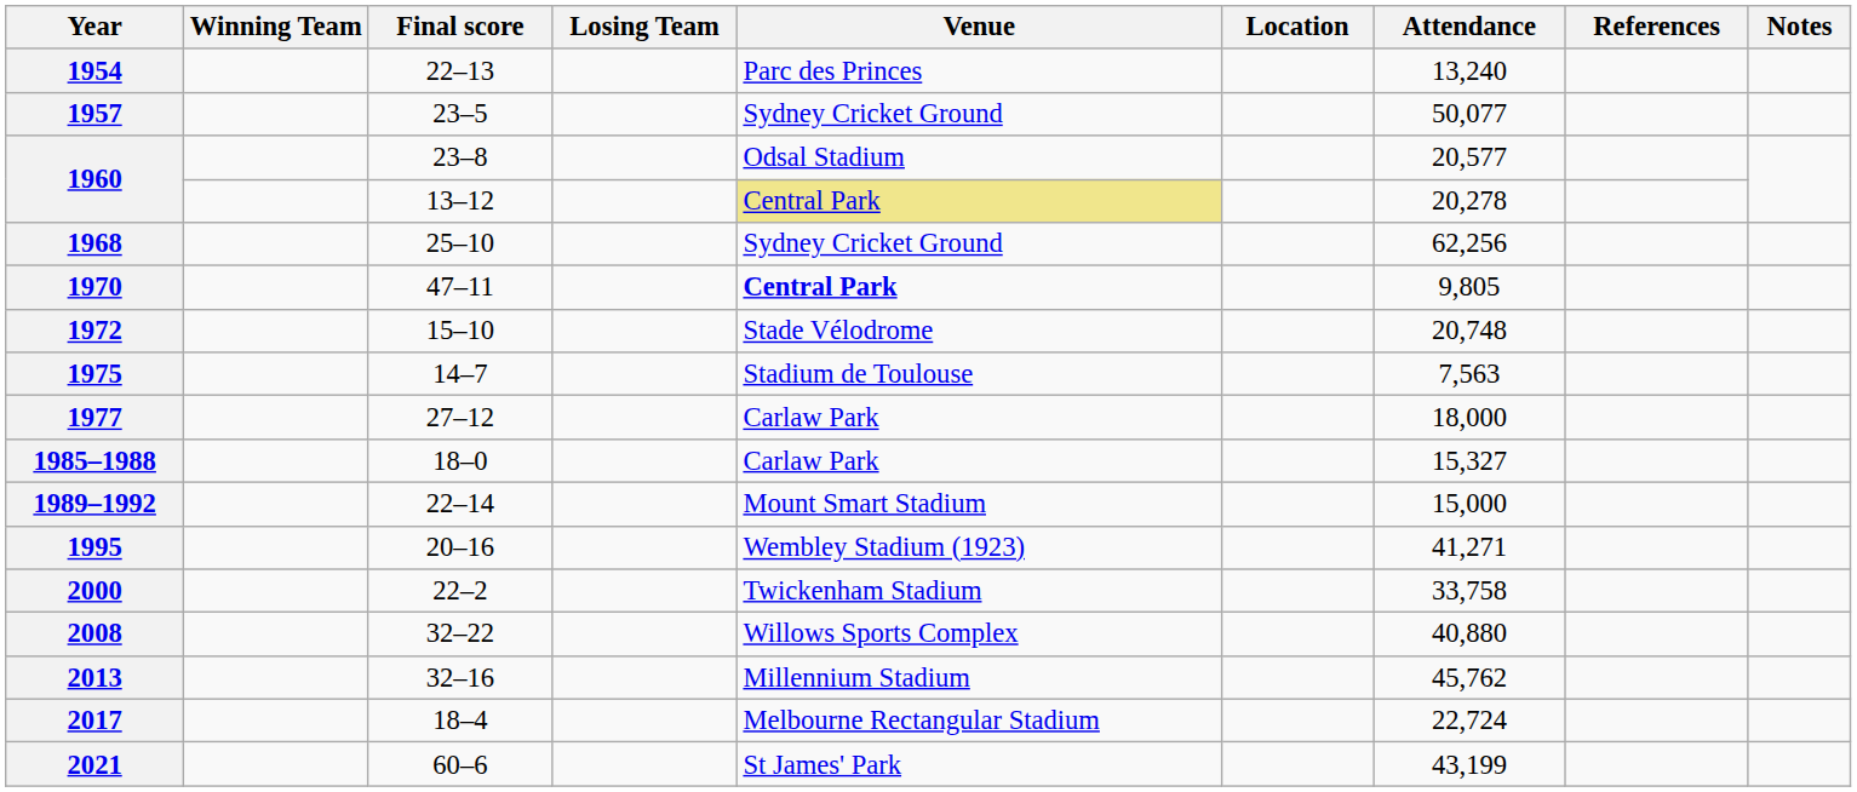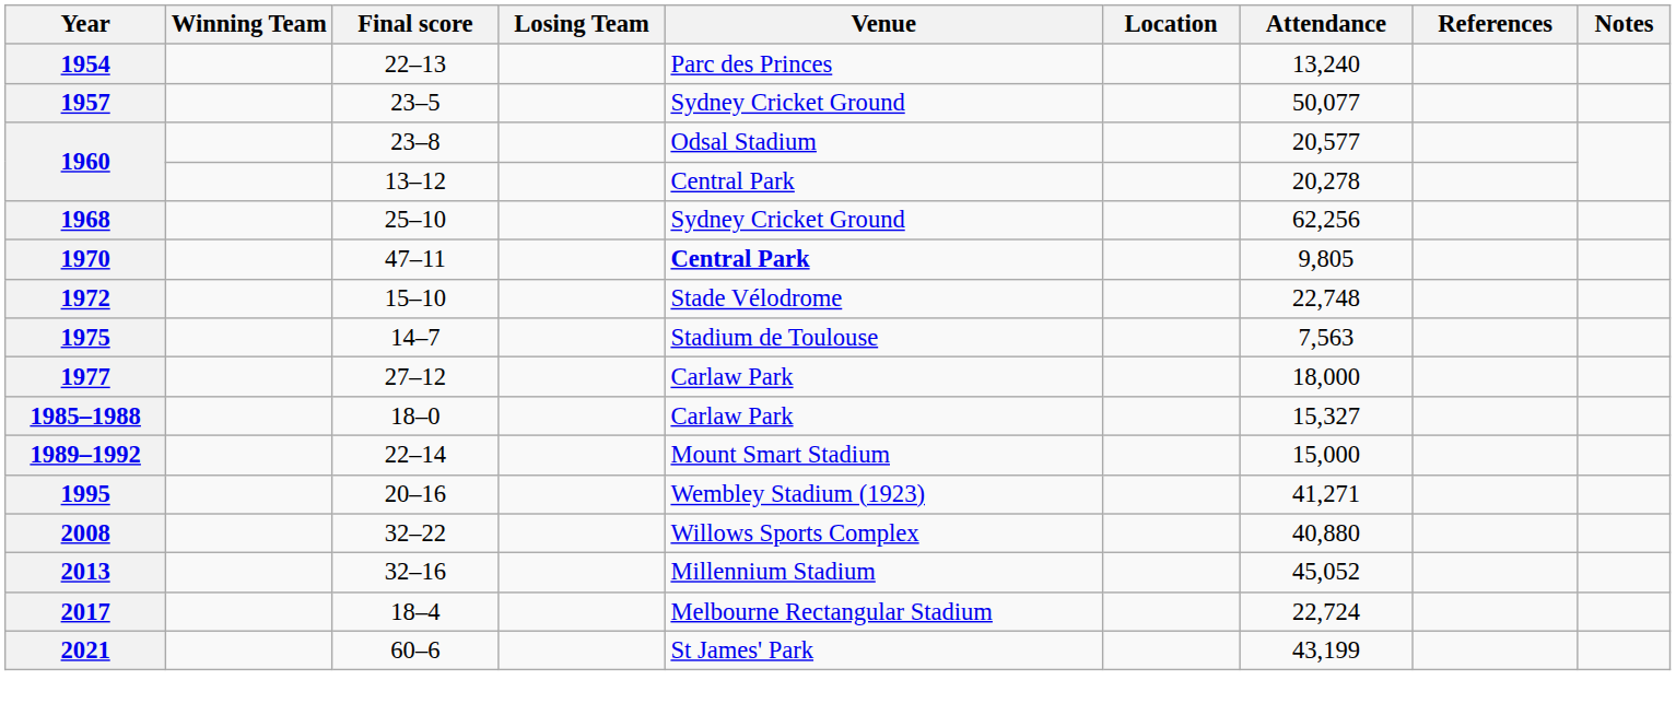1960 / 13–12 | Venue: khaki background -> no background
1972 | Attendance: 20,748 -> 22,748
- row: 2000 | 22–2 | Twickenham Stadium | 33,758
2013 | Attendance: 45,762 -> 45,052
